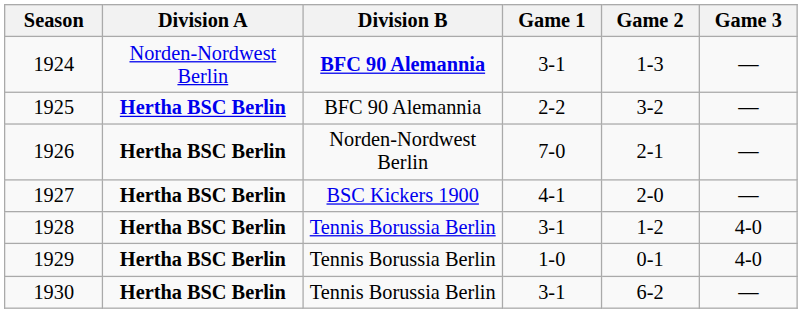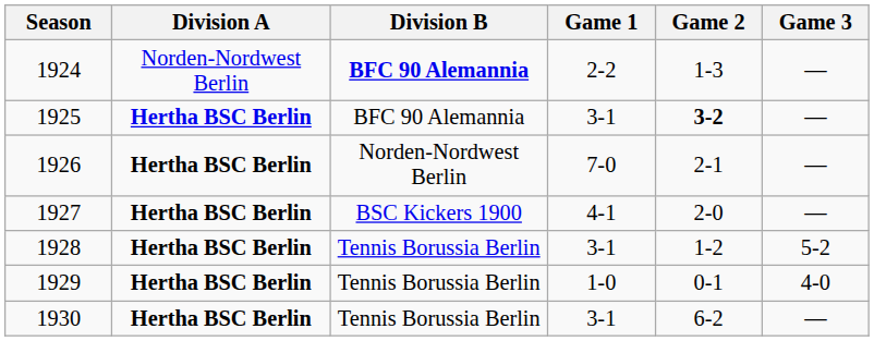1924 | Game 1: 3-1 -> 2-2
1925 | Game 1: 2-2 -> 3-1
1925 | Game 2: normal -> bold
1928 | Game 3: 4-0 -> 5-2
